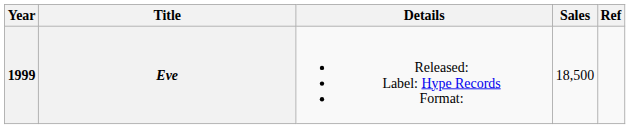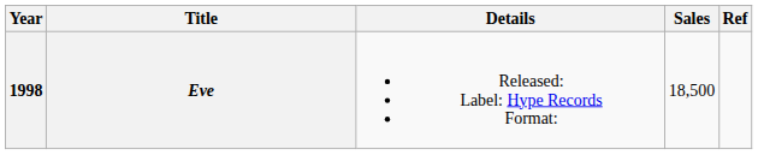Eve | Year: 1999 -> 1998
